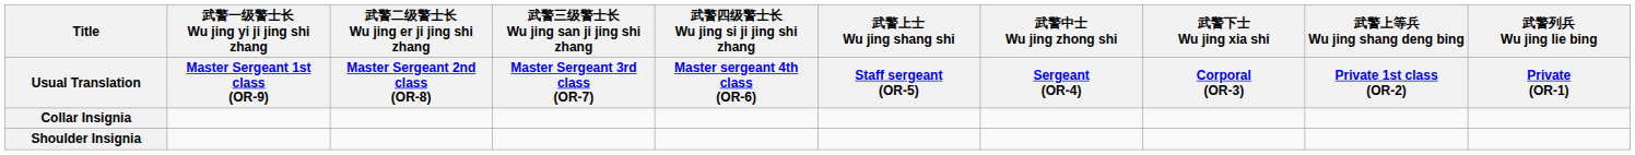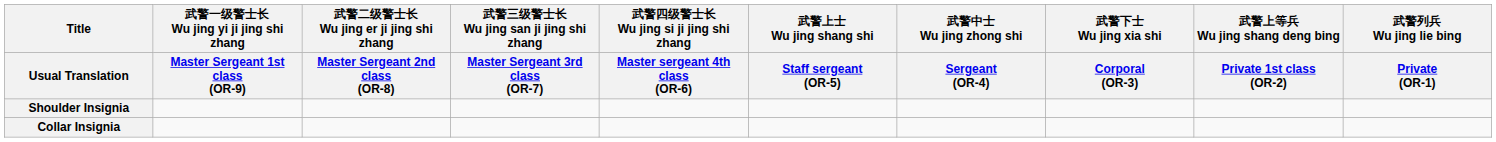rows swapped: Shoulder Insignia <-> Collar Insignia
